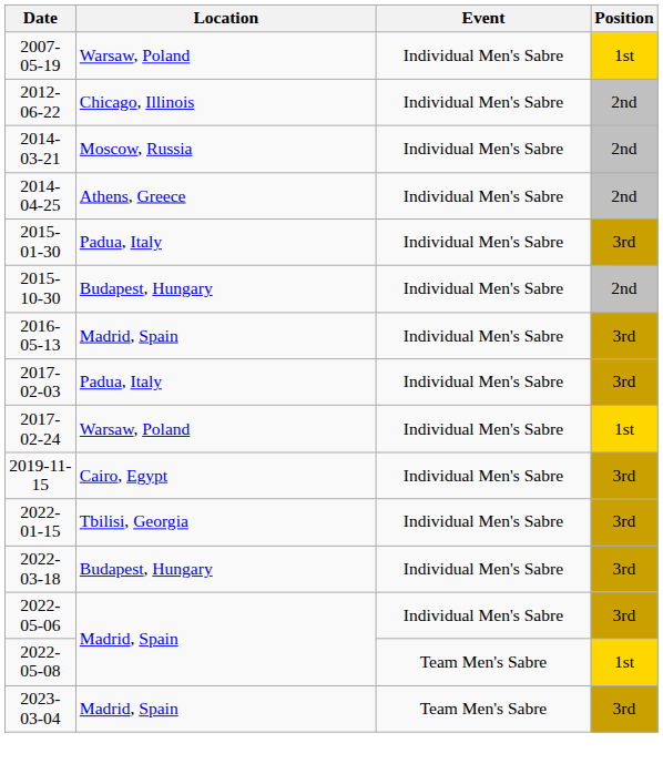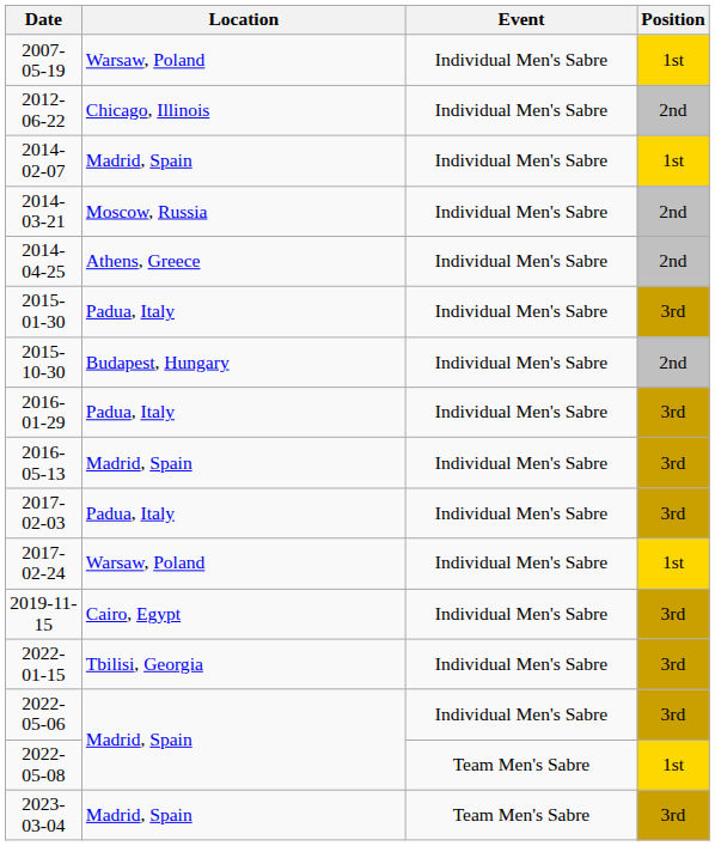+ row: 2014-02-07 | Madrid, Spain | Individual Men's Sabre | 1st
+ row: 2016-01-29 | Padua, Italy | Individual Men's Sabre | 3rd
- row: 2022-03-18 | Budapest, Hungary | Individual Men's Sabre | 3rd
